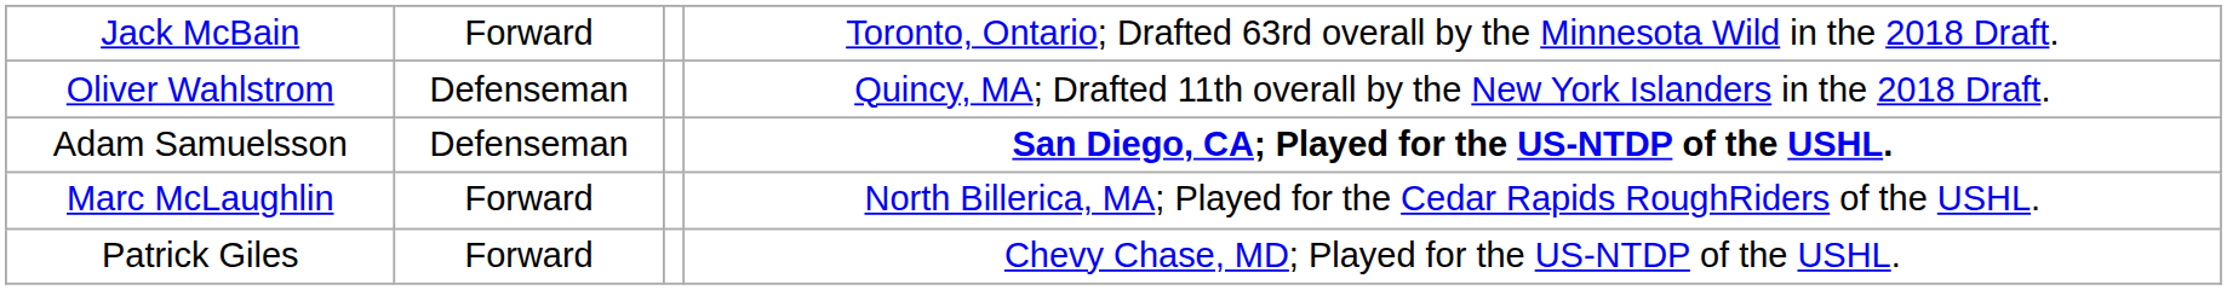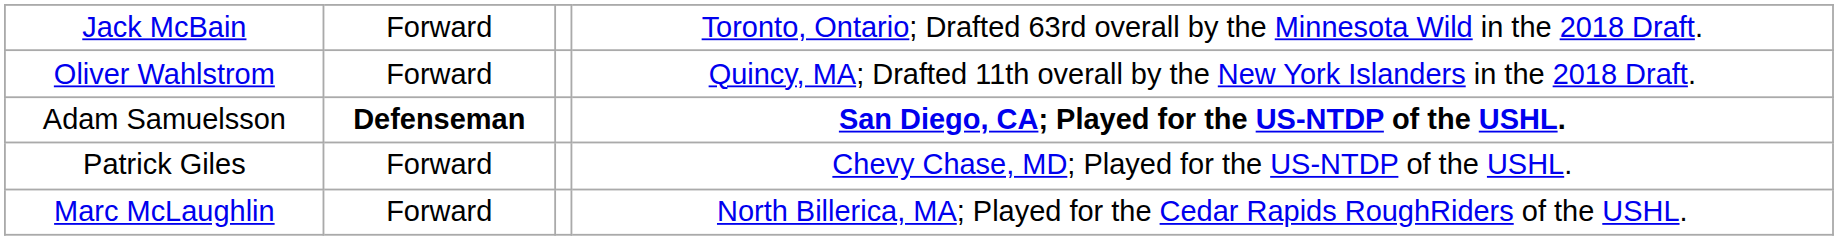Oliver Wahlstrom | column 2: Defenseman -> Forward
Adam Samuelsson | column 2: normal -> bold
rows swapped: Patrick Giles <-> Marc McLaughlin
